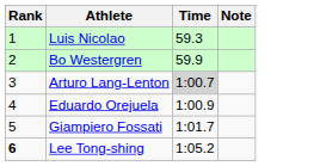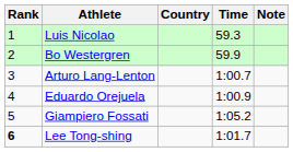+ column: Country
Arturo Lang-Lenton | Time: lightgrey background -> no background
Giampiero Fossati | Time: 1:01.7 -> 1:05.2
Lee Tong-shing | Time: 1:05.2 -> 1:01.7
